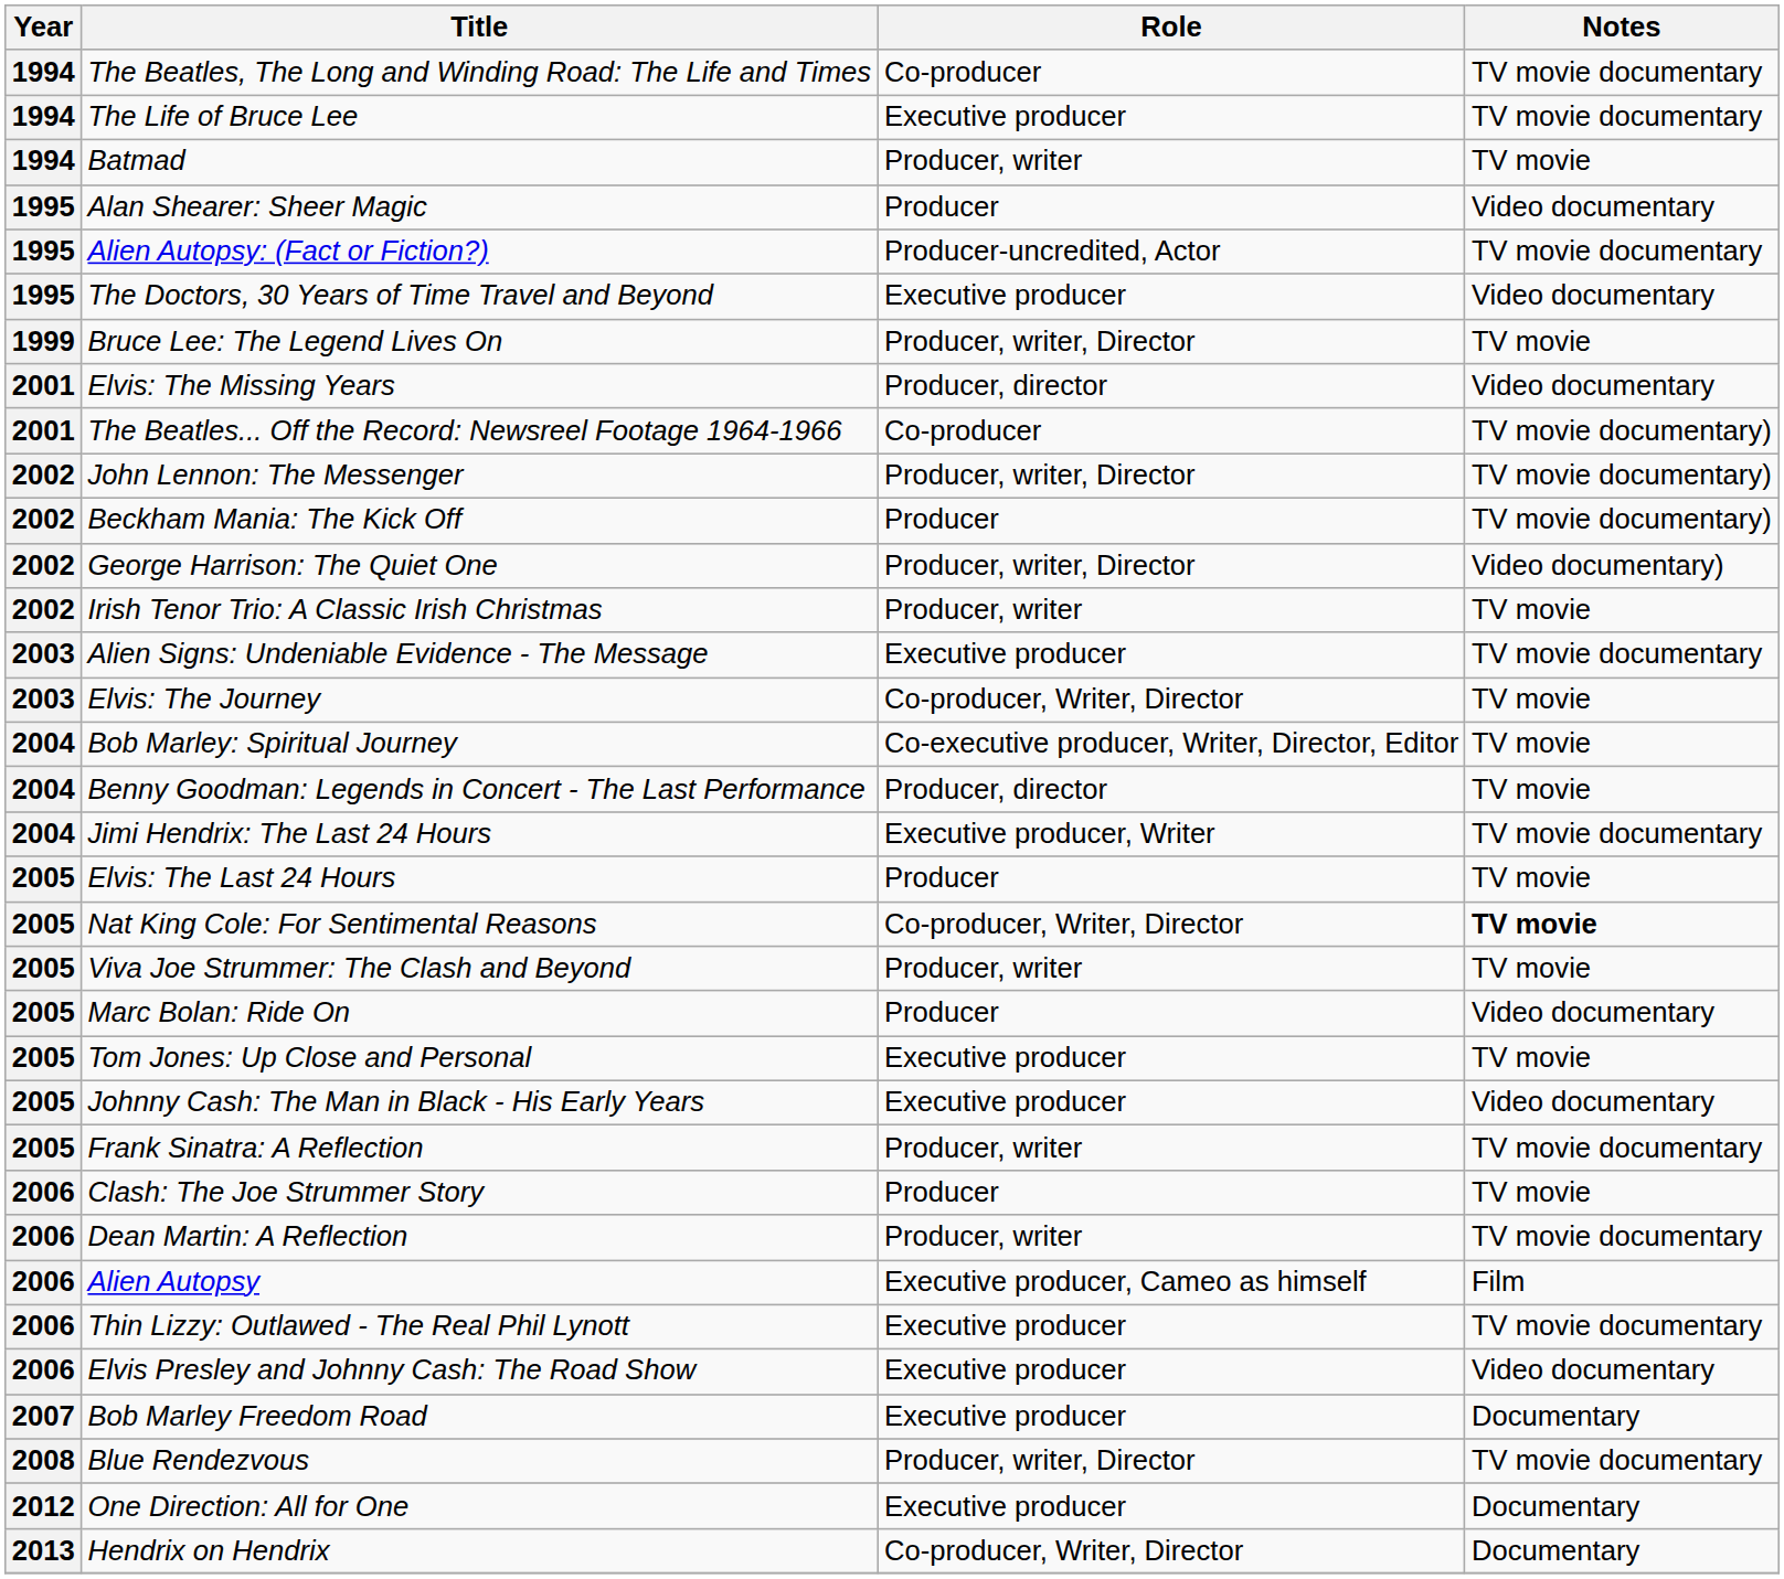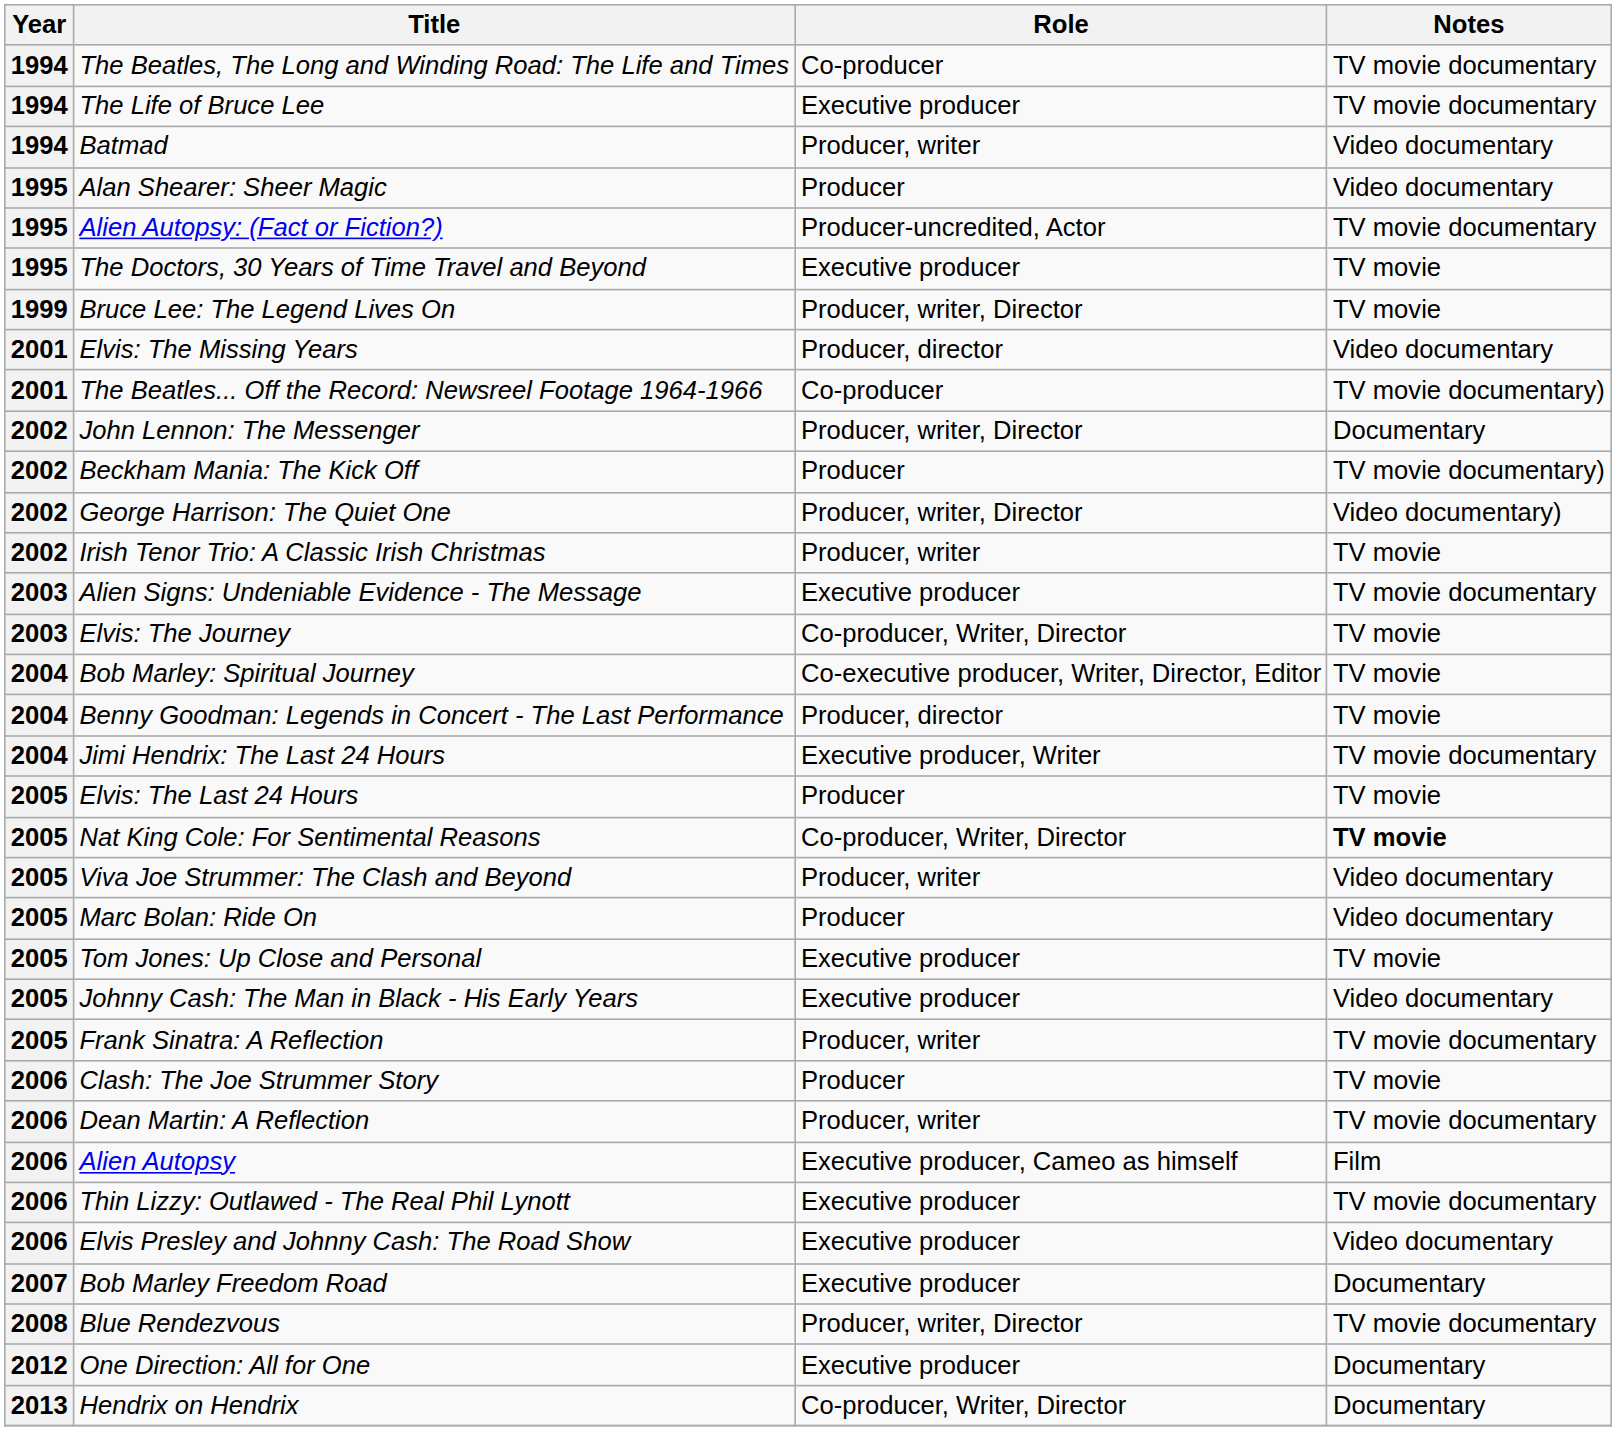Batmad | Notes: TV movie -> Video documentary
The Doctors, 30 Years of Time Travel and Beyond | Notes: Video documentary -> TV movie
John Lennon: The Messenger | Notes: TV movie documentary) -> Documentary
Viva Joe Strummer: The Clash and Beyond | Notes: TV movie -> Video documentary
